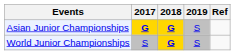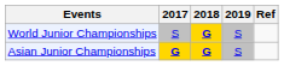rows swapped: Asian Junior Championships <-> World Junior Championships
